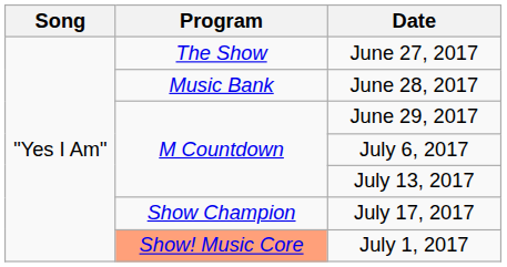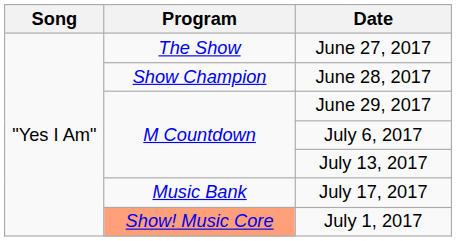June 28, 2017 | Program: Music Bank -> Show Champion
July 17, 2017 | Program: Show Champion -> Music Bank
